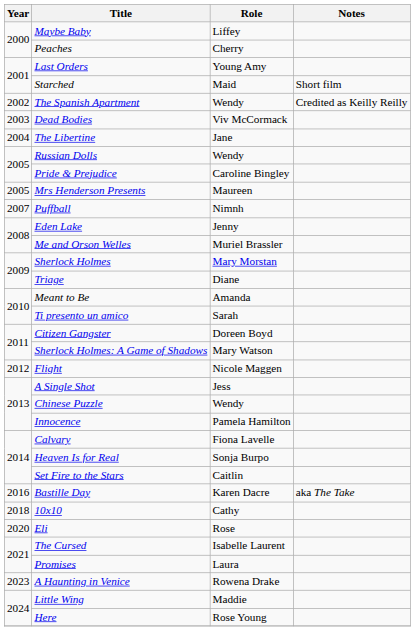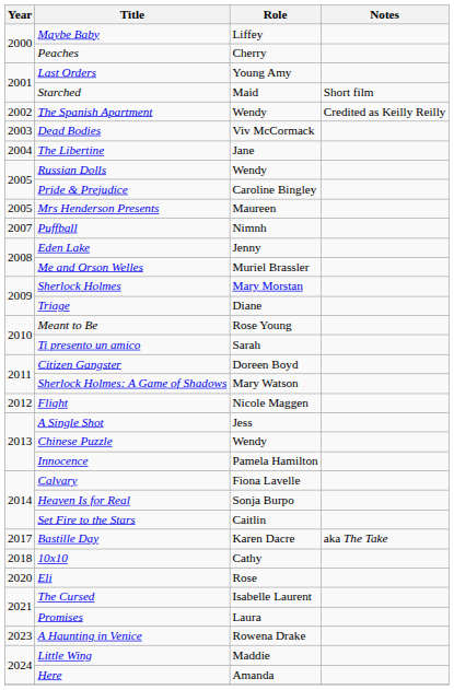Meant to Be | Role: Amanda -> Rose Young
Bastille Day | Year: 2016 -> 2017
Here | Role: Rose Young -> Amanda
